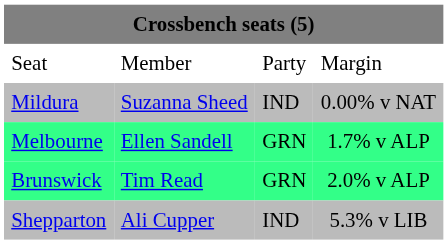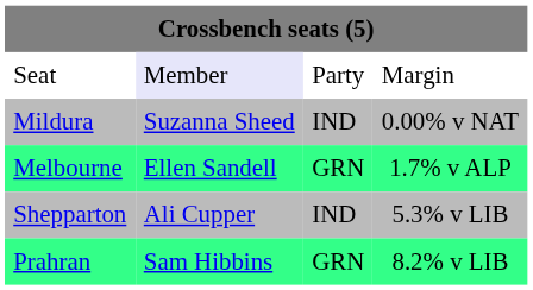Seat | column 2: no background -> lavender background
- row: Brunswick | Tim Read | GRN | 2.0% v ALP
+ row: Prahran | Sam Hibbins | GRN | 8.2% v LIB
